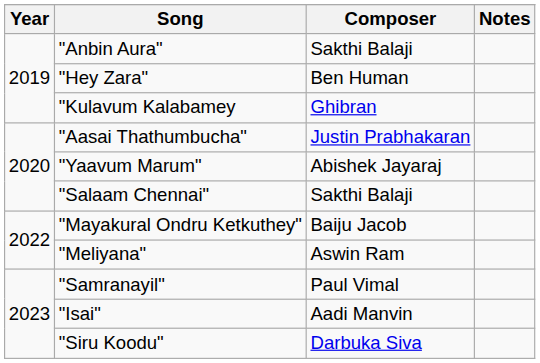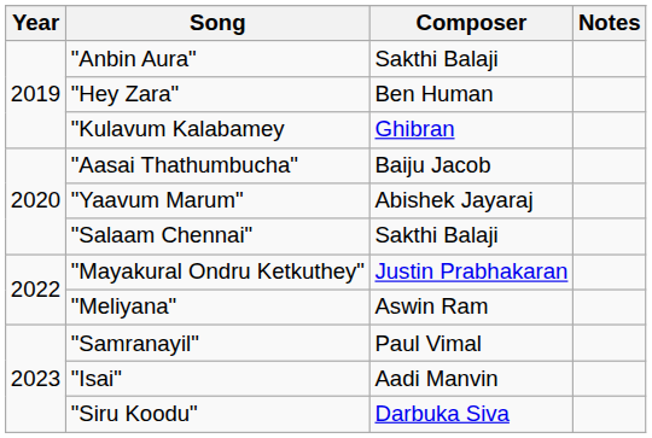"Aasai Thathumbucha" | Composer: Justin Prabhakaran -> Baiju Jacob
"Mayakural Ondru Ketkuthey" | Composer: Baiju Jacob -> Justin Prabhakaran
